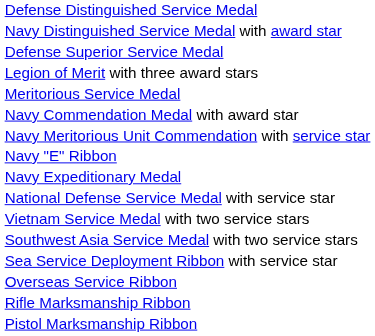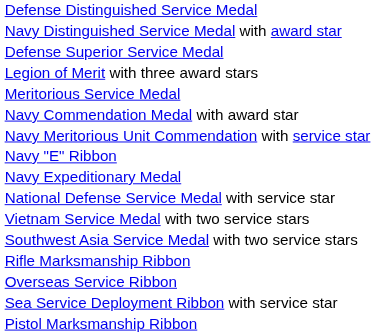rows swapped: Sea Service Deployment Ribbon with service star <-> Rifle Marksmanship Ribbon
